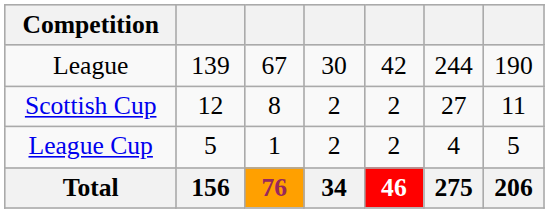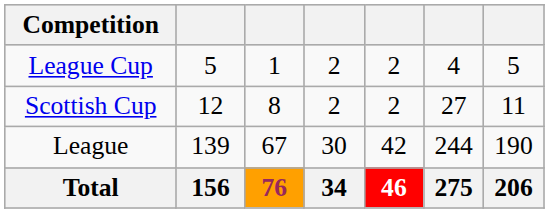rows swapped: League <-> League Cup
